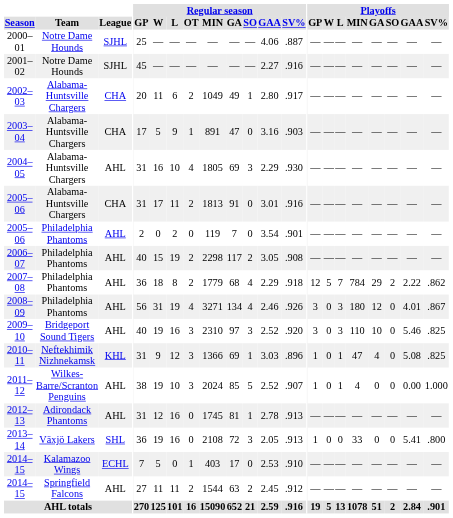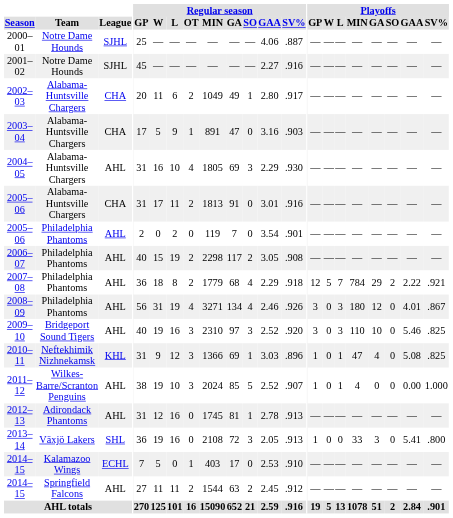2007–08 | Playoffs / SV%: .862 -> .921
2013–14 | Playoffs / GA: 0 -> 3
